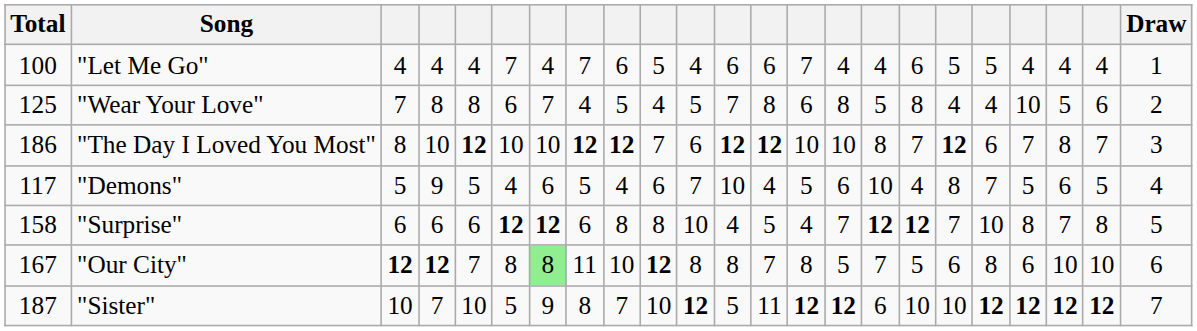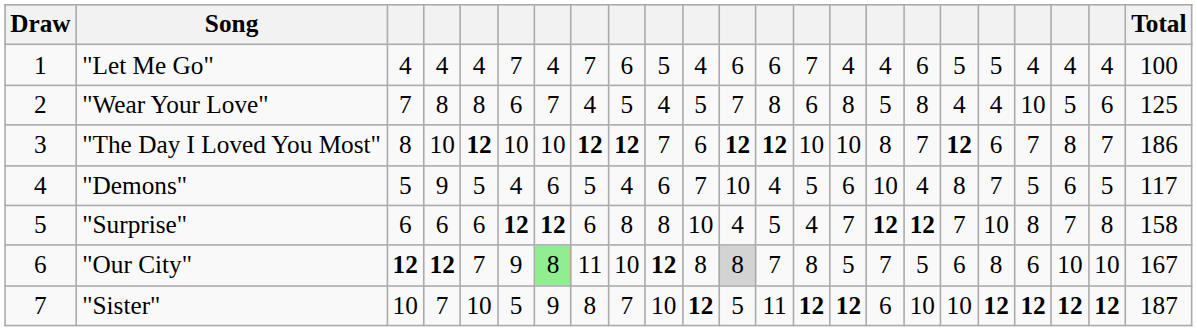columns swapped: Draw <-> Total
"Our City" | column 6: 8 -> 9
"Our City" | column 12: no background -> lightgrey background
